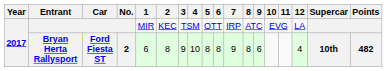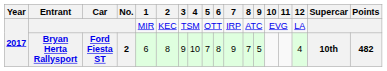Bryan Herta Rallysport | 5: 8 -> 7
Bryan Herta Rallysport | 8: 8 -> 7
Bryan Herta Rallysport | 9: 6 -> 5
